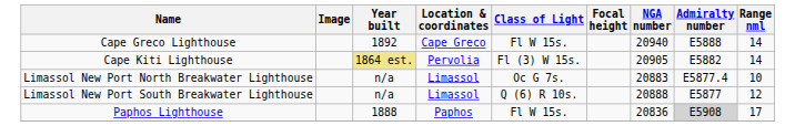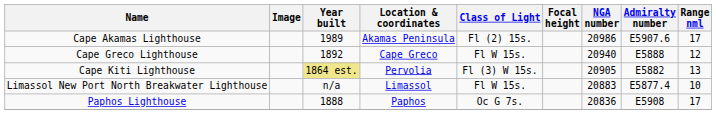+ row: Cape Akamas Lighthouse | 1989 | Akamas Peninsula | Fl (2) 15s. | 20986 | E5907.6 | 17
Cape Greco Lighthouse | Range nml: 14 -> 12
Cape Kiti Lighthouse | Range nml: 14 -> 13
Limassol New Port North Breakwater Lighthouse | Class of Light: Oc G 7s. -> Fl W 15s.
- row: Limassol New Port South Breakwater Lighthouse | n/a | Limassol | Q (6) R 10s. | 20888 | E5877 | 12
Paphos Lighthouse | Class of Light: Fl W 15s. -> Oc G 7s.
Paphos Lighthouse | Admiralty number: lightgrey background -> no background
